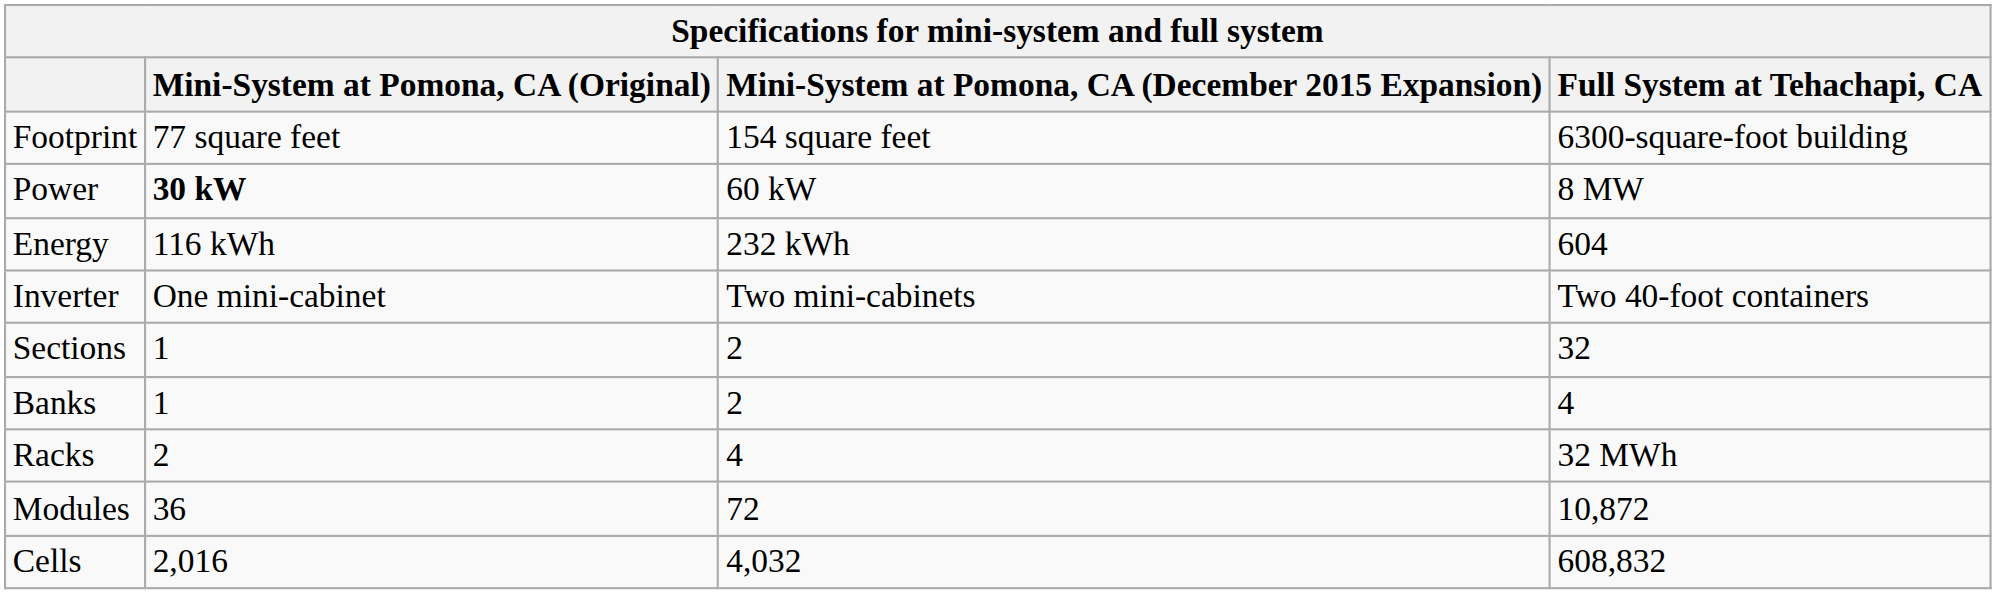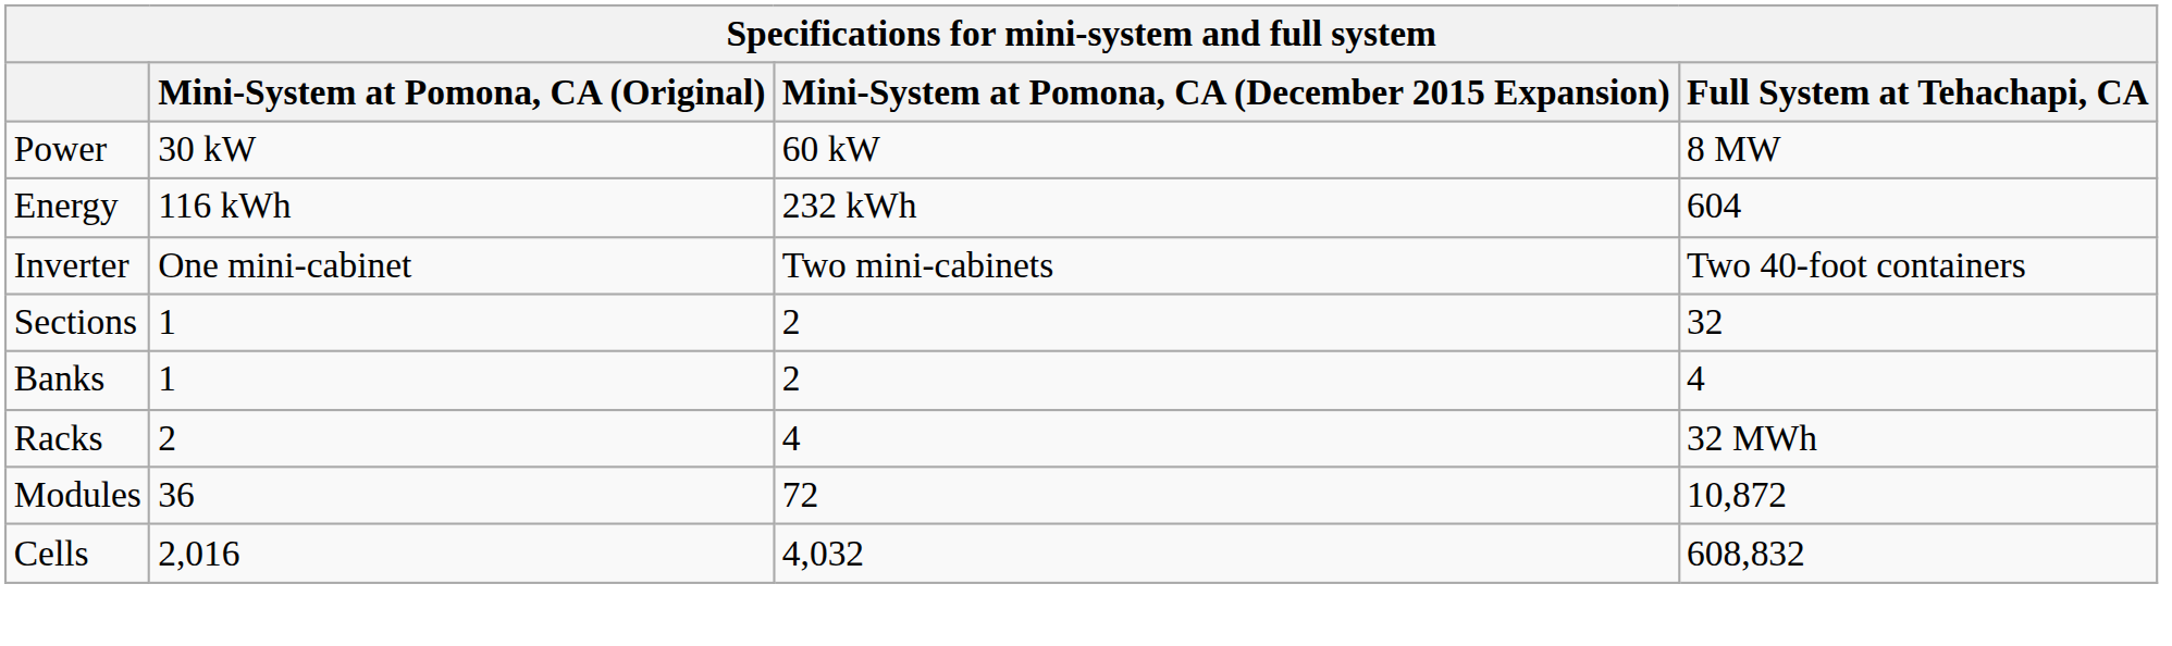- row: Footprint | 77 square feet | 154 square feet | 6300-square-foot building
Power | Mini-System at Pomona, CA (Original): bold -> normal
